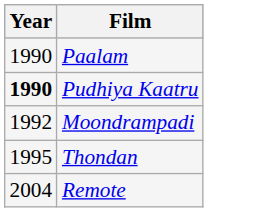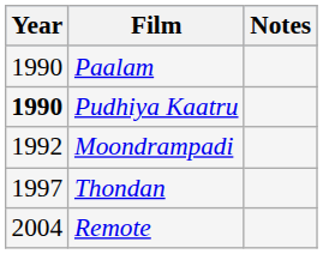+ column: Notes
Thondan | Year: 1995 -> 1997
